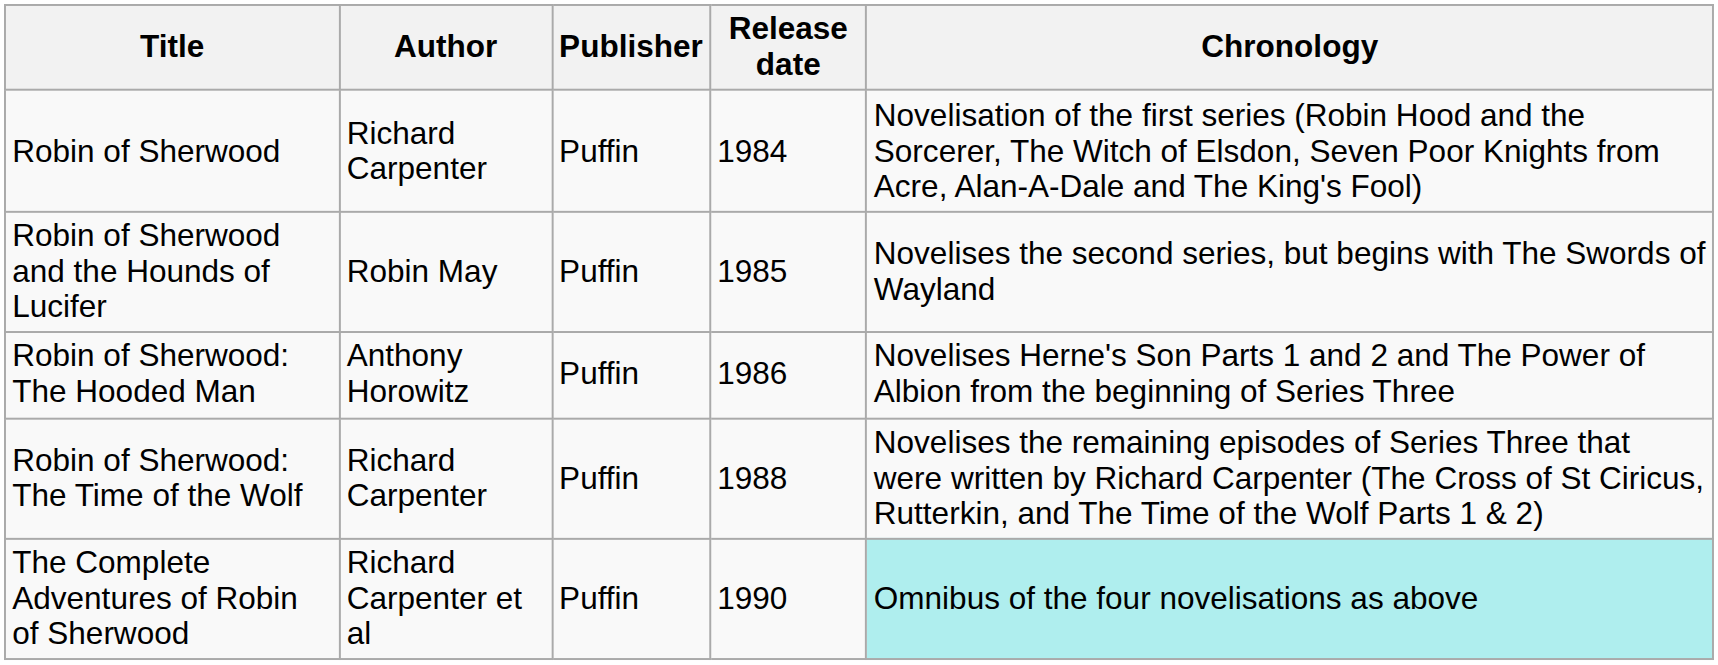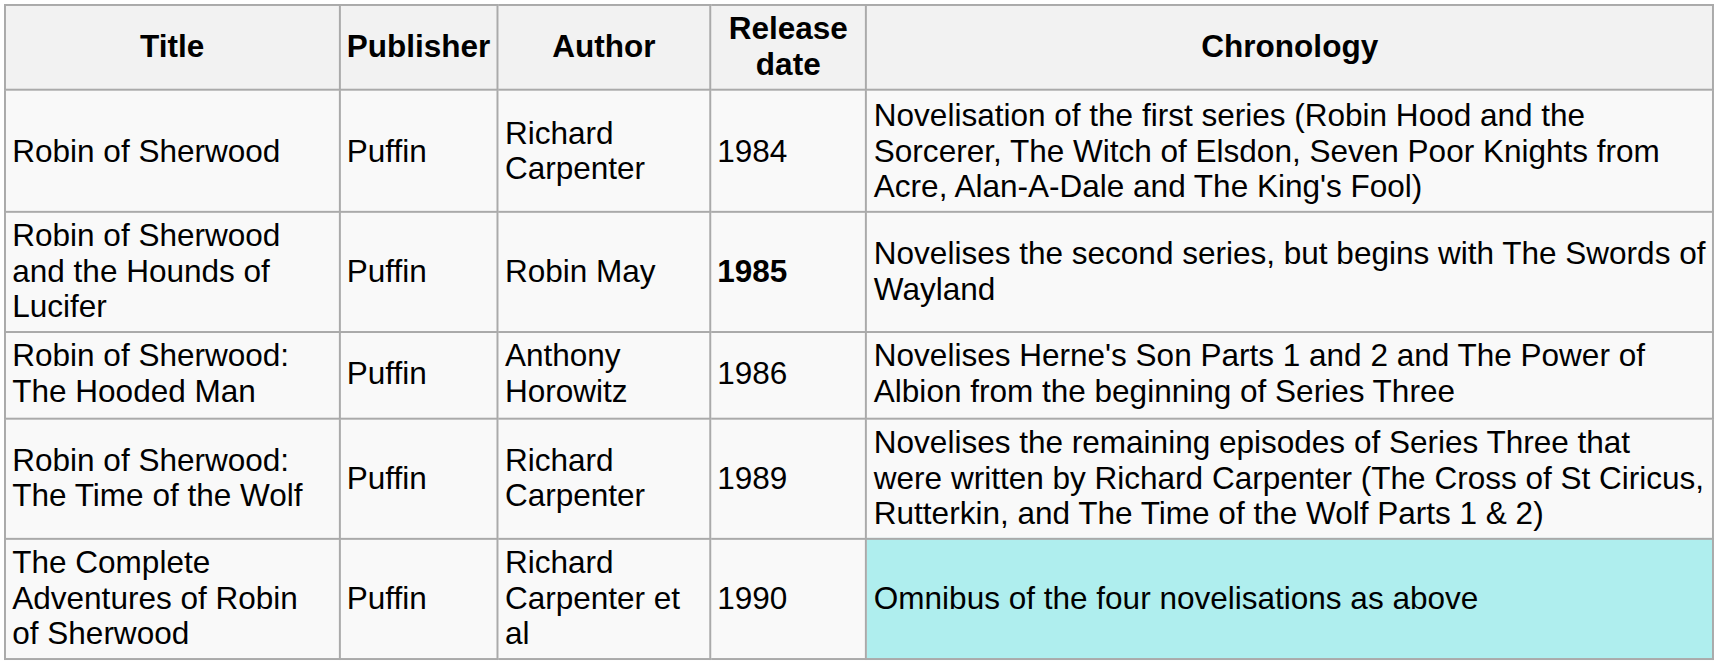columns swapped: Author <-> Publisher
Robin of Sherwood and the Hounds of Lucifer | Release date: normal -> bold
Robin of Sherwood: The Time of the Wolf | Release date: 1988 -> 1989
